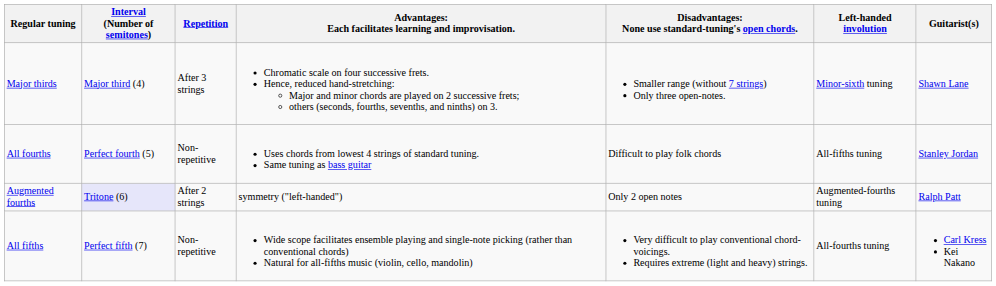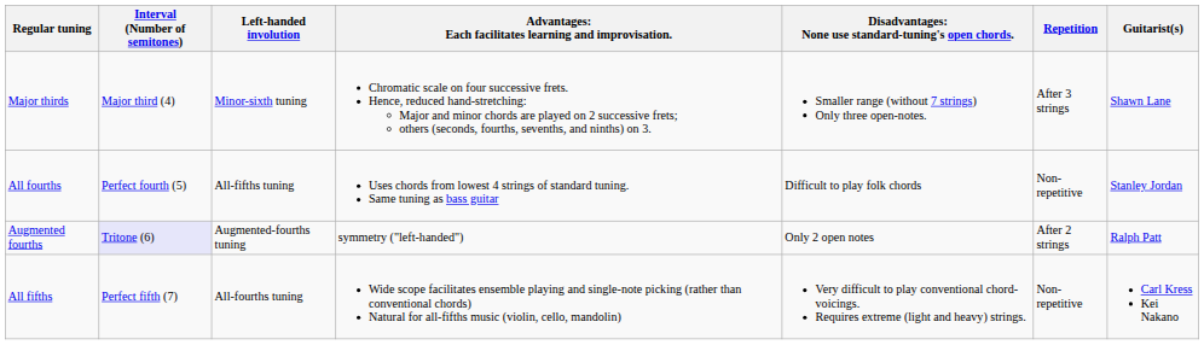columns swapped: Repetition <-> Left-handed involution
